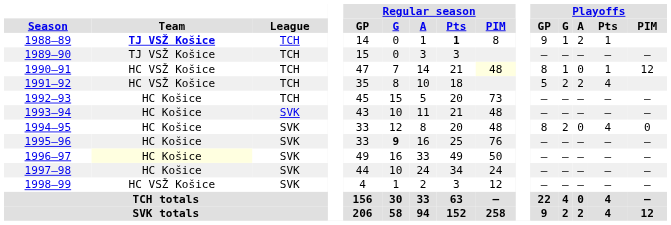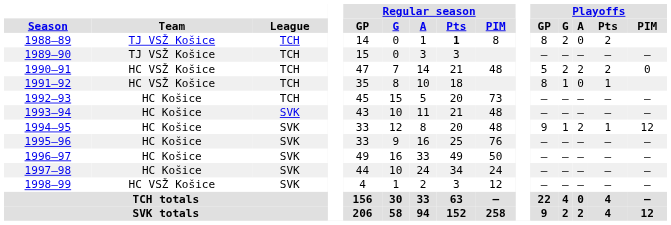1988–89 | Team: bold -> normal
1988–89 | Playoffs / GP: 9 -> 8
1988–89 | Playoffs / G: 1 -> 2
1988–89 | Playoffs / A: 2 -> 0
1988–89 | Playoffs / Pts: 1 -> 2
1990–91 | Regular season / PIM: lightyellow background -> no background
1990–91 | Playoffs / GP: 8 -> 5
1990–91 | Playoffs / G: 1 -> 2
1990–91 | Playoffs / A: 0 -> 2
1990–91 | Playoffs / Pts: 1 -> 2
1990–91 | Playoffs / PIM: 12 -> 0
1991–92 | Playoffs / GP: 5 -> 8
1991–92 | Playoffs / G: 2 -> 1
1991–92 | Playoffs / A: 2 -> 0
1991–92 | Playoffs / Pts: 4 -> 1
1994–95 | Playoffs / GP: 8 -> 9
1994–95 | Playoffs / G: 2 -> 1
1994–95 | Playoffs / A: 0 -> 2
1994–95 | Playoffs / Pts: 4 -> 1
1994–95 | Playoffs / PIM: 0 -> 12
1995–96 | Regular season / G: bold -> normal
1996–97 | Team: lightyellow background -> no background
